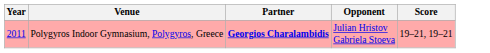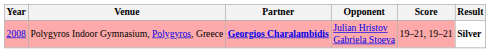+ column: Result | Silver
Polygyros Indoor Gymnasium, Polygyros, Greece | Year: 2011 -> 2008
